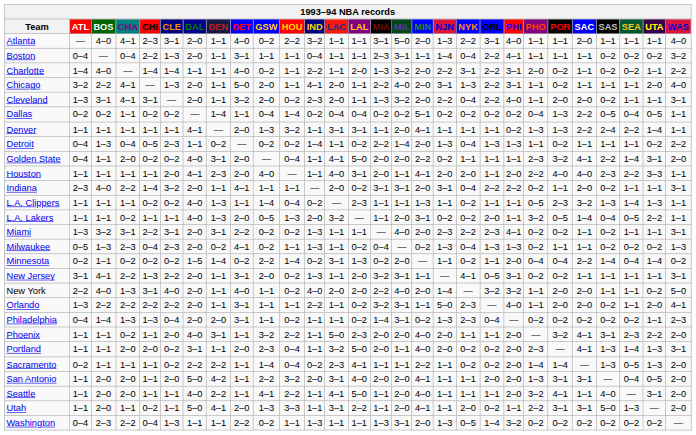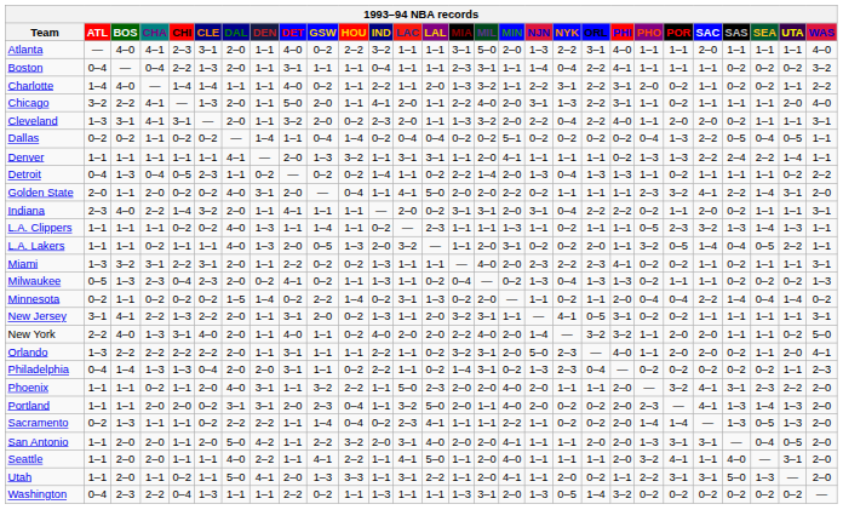Charlotte | MIN: 2–0 -> 1–1
Golden State | ATL: 0–4 -> 2–0
- row: Houston | 1–1 | 1–1 | 1–1 | 1–1 | 2–0 | 4–1 | 2–3 | 2–0 | 4–0 | — | 1–1 | 4–0 | 3–1 | 2–0 | 1–1 | 4–1 | 2–0 | 2–0 | 1–1 | 2–0 | 2–2 | 4–0 | 4–0 | 2–3 | 2–2 | 3–3 | 1–1
L.A. Clippers | HOU: 0–4 -> 1–1
Miami | DEN: 3–1 -> 1–1
Orlando | MIN: 1–1 -> 2–0
Philadelphia | IND: 1–1 -> 2–2
Portland | DEN: 1–1 -> 3–1
Portland | WAS: 3–1 -> 2–0
Sacramento | BOS: 1–1 -> 1–3
